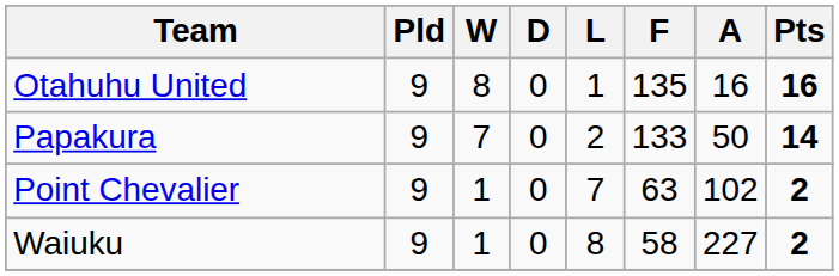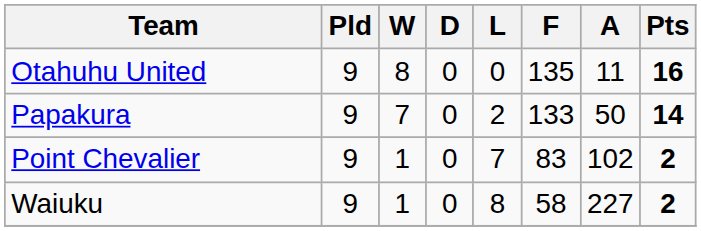Otahuhu United | L: 1 -> 0
Otahuhu United | A: 16 -> 11
Point Chevalier | F: 63 -> 83
